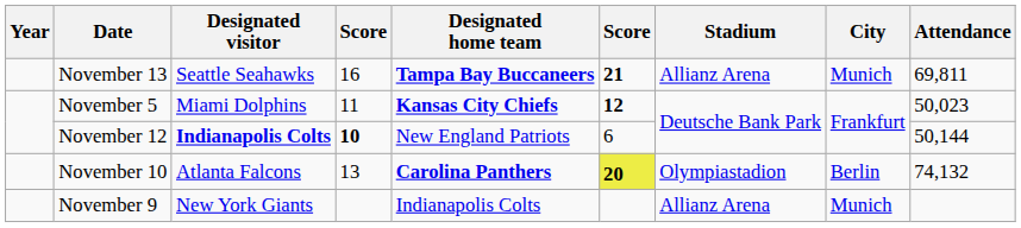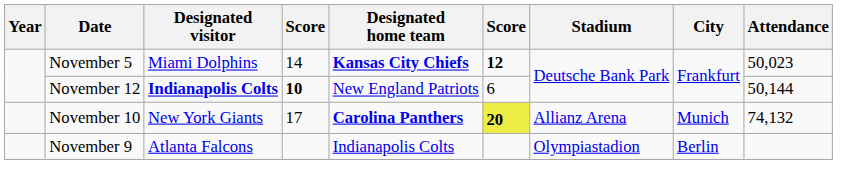- row: November 13 | Seattle Seahawks | 16 | Tampa Bay Buccaneers | 21 | Allianz Arena | Munich | 69,811
November 5 | column 4: 11 -> 14
November 10 | Designated visitor: Atlanta Falcons -> New York Giants
November 10 | column 4: 13 -> 17
November 10 | Stadium: Olympiastadion -> Allianz Arena
November 10 | City: Berlin -> Munich
November 9 | Designated visitor: New York Giants -> Atlanta Falcons
November 9 | Stadium: Allianz Arena -> Olympiastadion
November 9 | City: Munich -> Berlin
